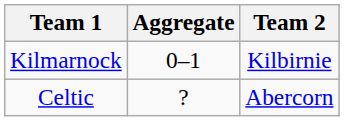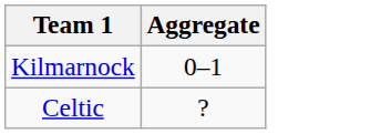- column: Team 2 | Kilbirnie | Abercorn
